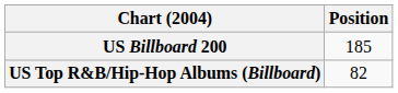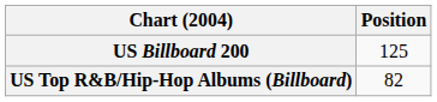US Billboard 200 | Position: 185 -> 125
